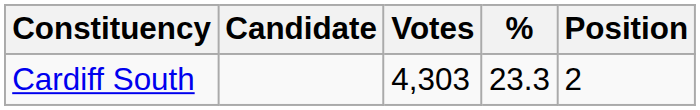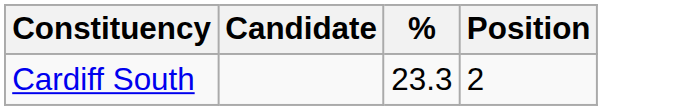- column: Votes | 4,303
